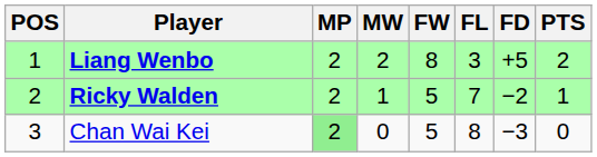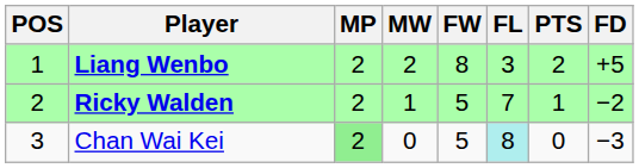columns swapped: FD <-> PTS
Chan Wai Kei | FL: no background -> paleturquoise background
